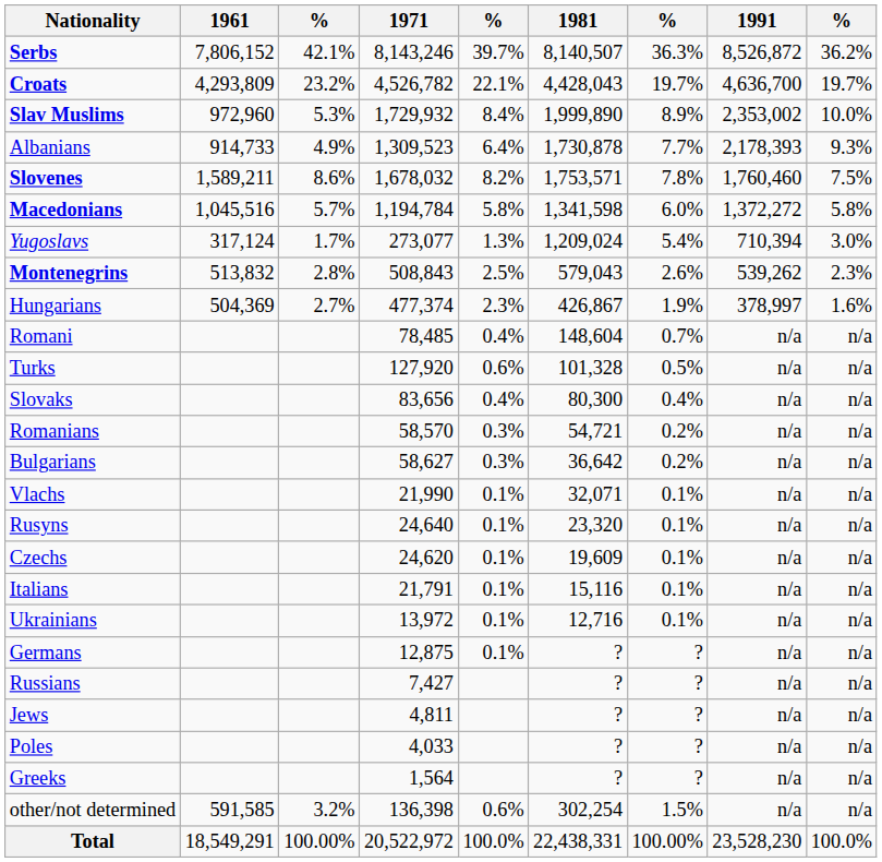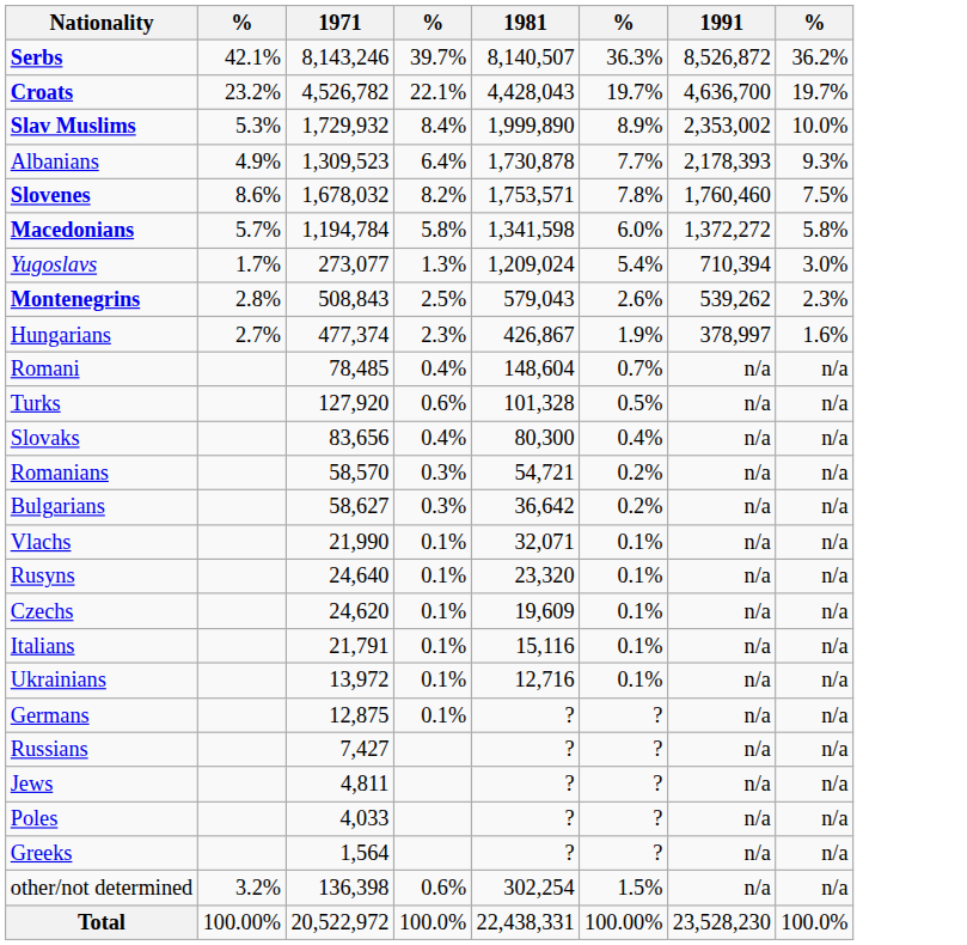- column: 1961 | 7,806,152 | 4,293,809 | 972,960 | 914,733 | 1,589,211 | 1,045,516 | 317,124 | 513,832 | 504,369 | 591,585 | 18,549,291
